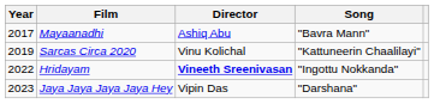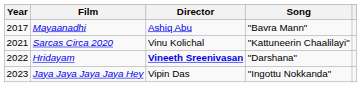Sarcas Circa 2020 | Year: 2019 -> 2021
Hridayam | Song: "Ingottu Nokkanda" -> "Darshana"
Jaya Jaya Jaya Jaya Hey | Song: "Darshana" -> "Ingottu Nokkanda"
